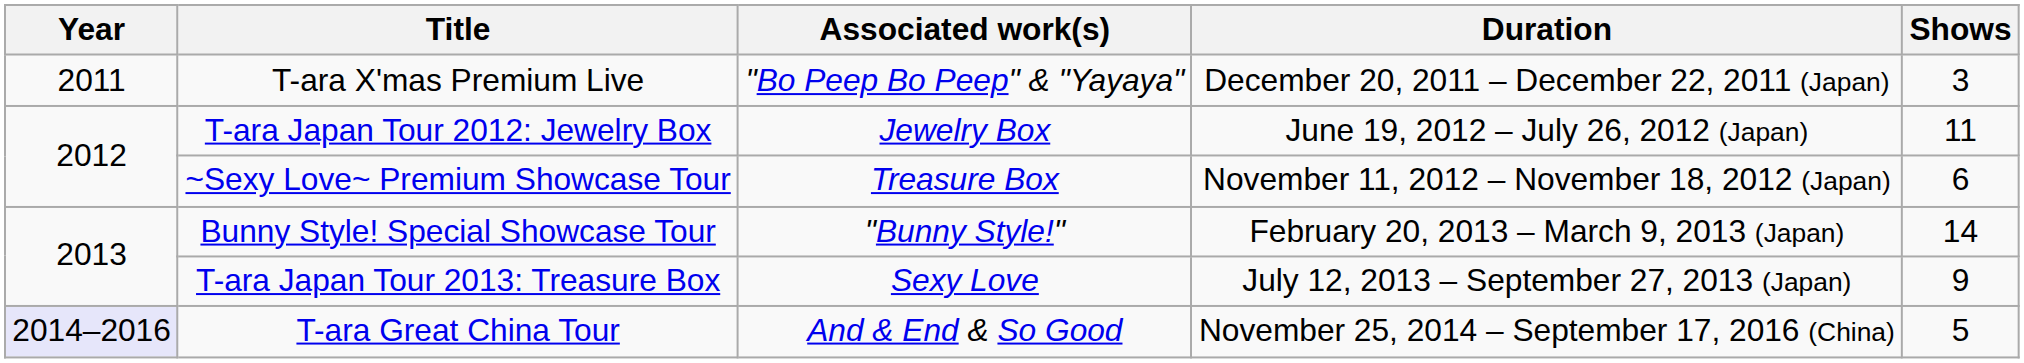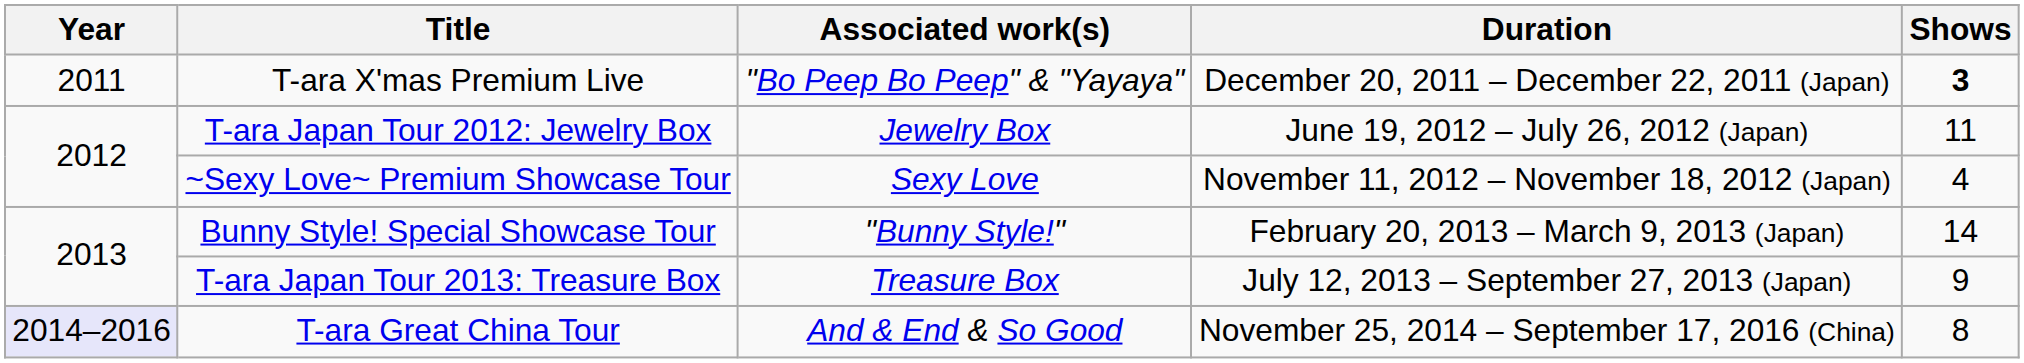T-ara X'mas Premium Live | Shows: normal -> bold
~Sexy Love~ Premium Showcase Tour | Associated work(s): Treasure Box -> Sexy Love
~Sexy Love~ Premium Showcase Tour | Shows: 6 -> 4
T-ara Japan Tour 2013: Treasure Box | Associated work(s): Sexy Love -> Treasure Box
T-ara Great China Tour | Shows: 5 -> 8
